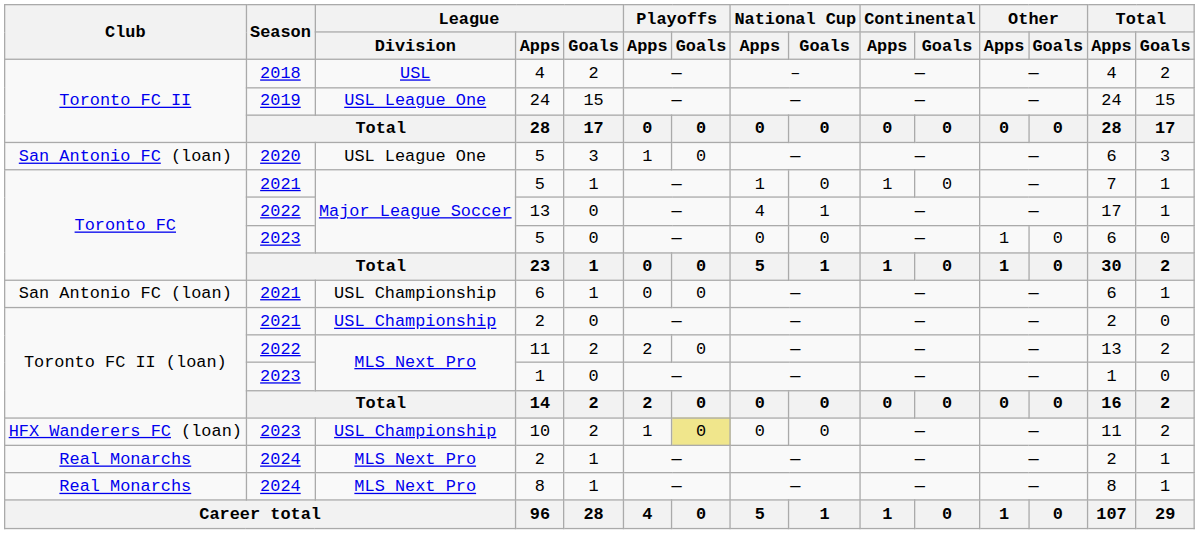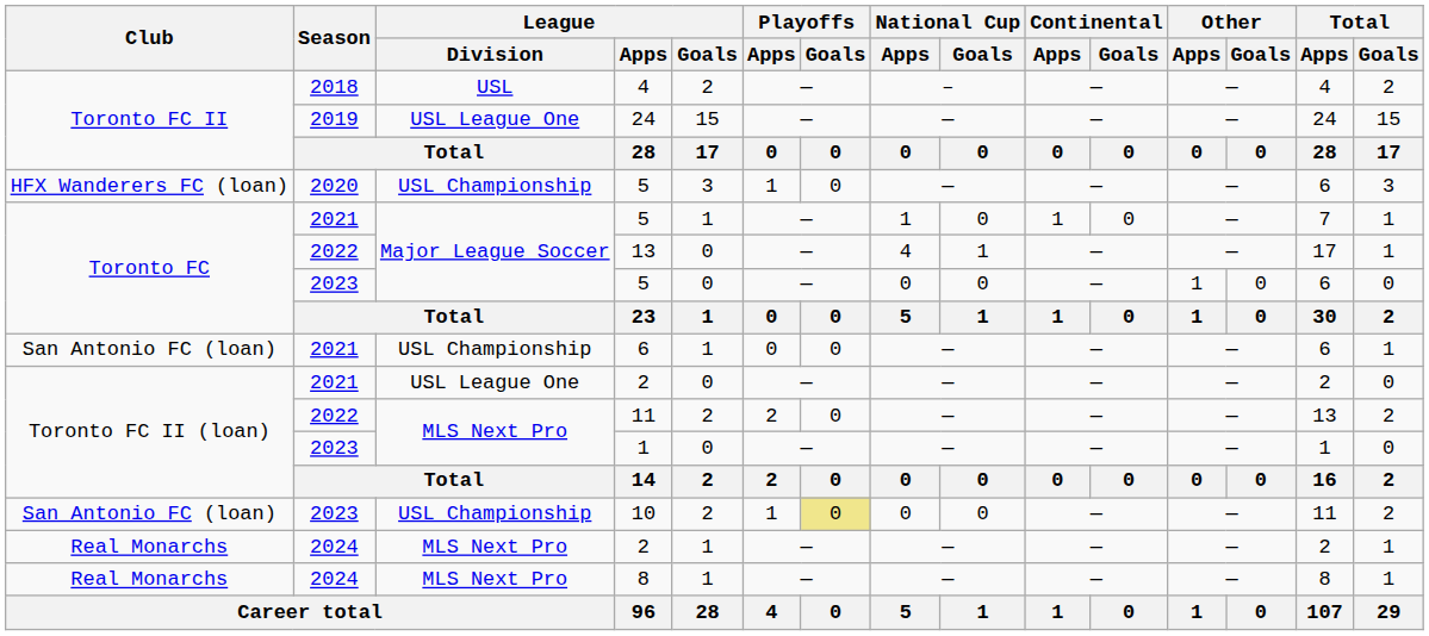2020 / 5 | Club: San Antonio FC (loan) -> HFX Wanderers FC (loan)
2020 / 5 | League / Division: USL League One -> USL Championship
2021 / 2 | League / Division: USL Championship -> USL League One
10 | Club: HFX Wanderers FC (loan) -> San Antonio FC (loan)
